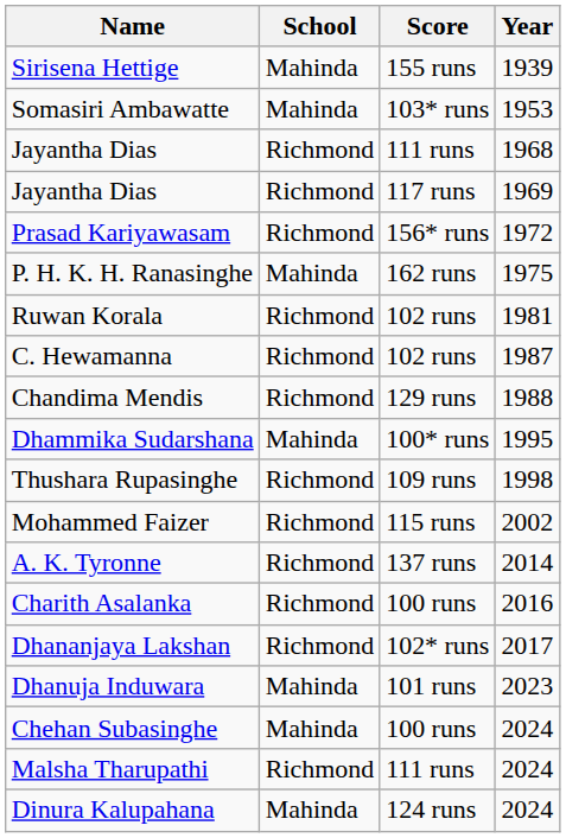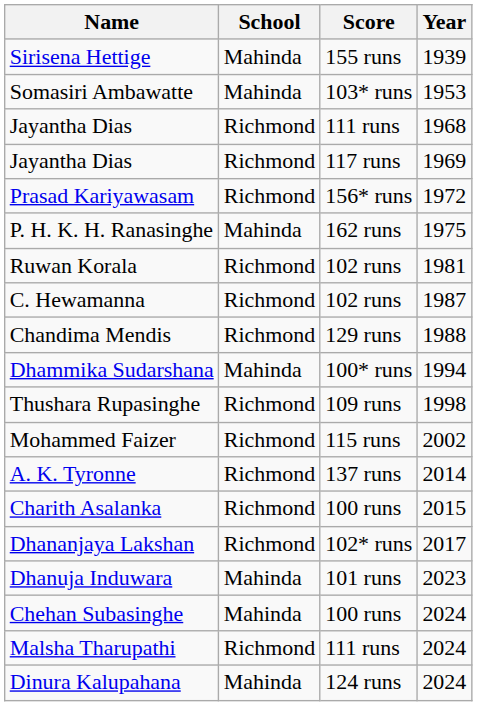Dhammika Sudarshana | Year: 1995 -> 1994
Charith Asalanka | Year: 2016 -> 2015
